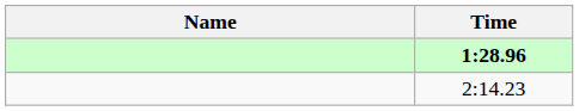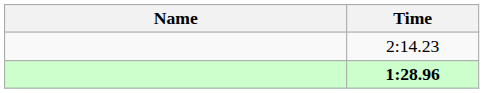rows swapped: 1:28.96 <-> 2:14.23
